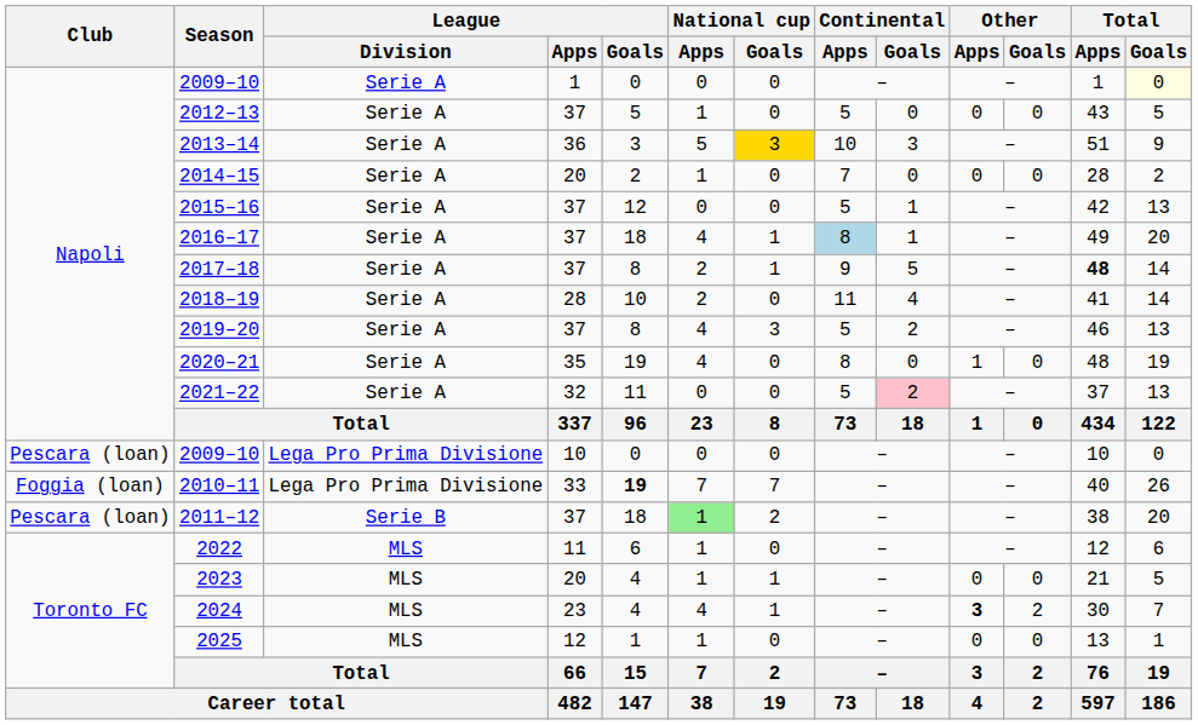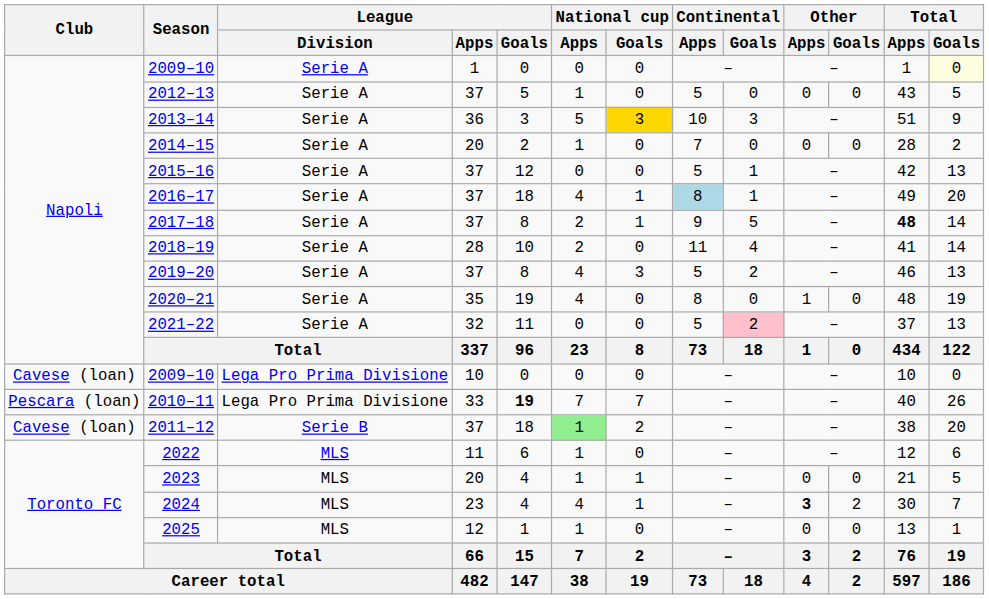2009–10 / 10 | Club: Pescara (loan) -> Cavese (loan)
2010–11 | Club: Foggia (loan) -> Pescara (loan)
2011–12 | Club: Pescara (loan) -> Cavese (loan)
